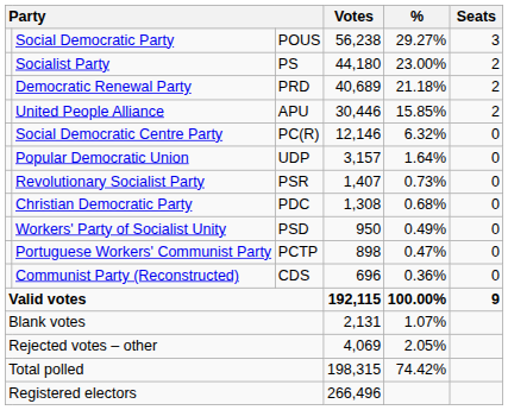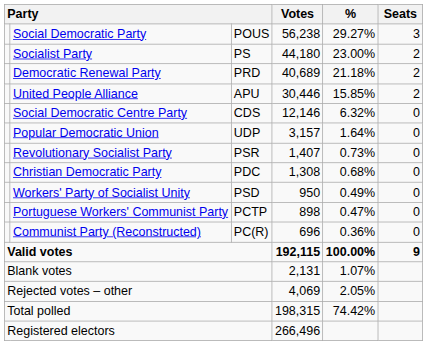Social Democratic Centre Party | column 3: PC(R) -> CDS
Communist Party (Reconstructed) | column 3: CDS -> PC(R)
